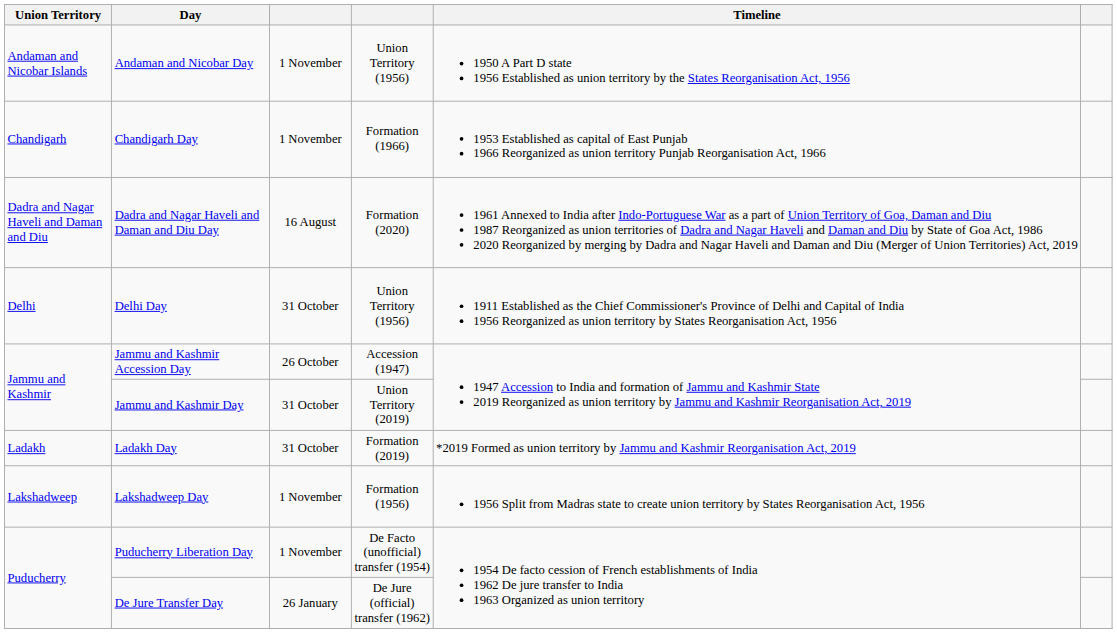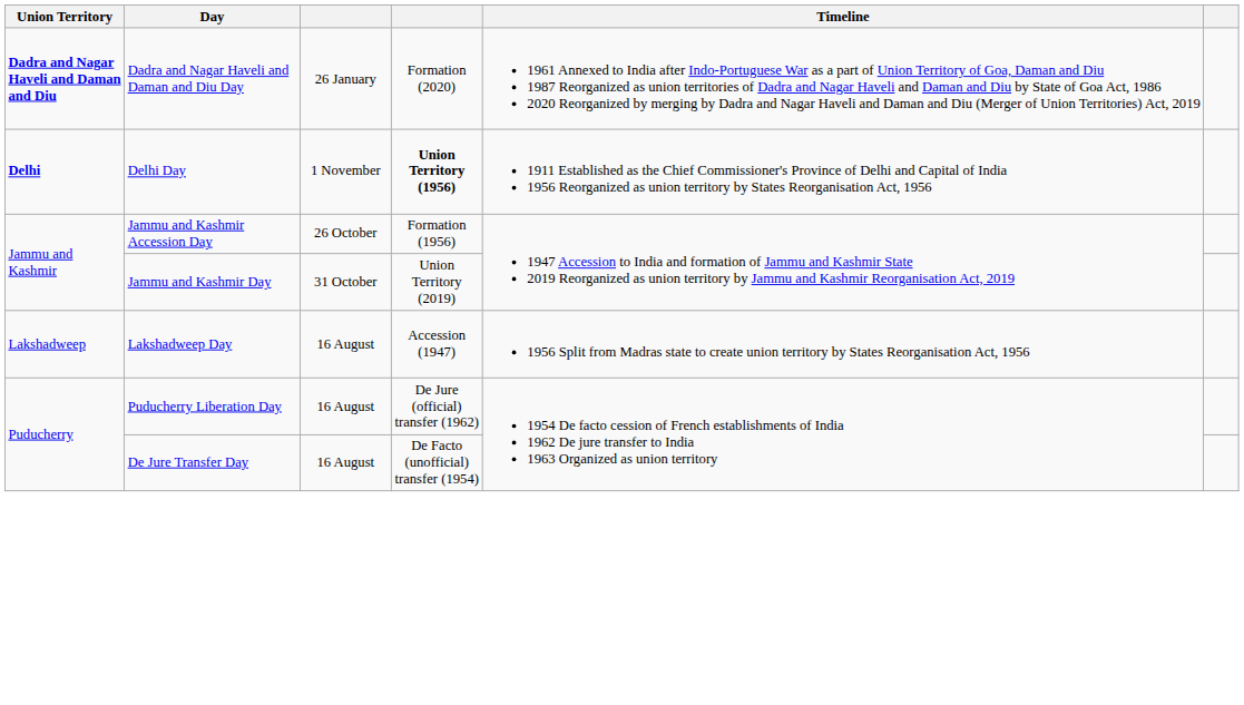- row: Andaman and Nicobar Islands | Andaman and Nicobar Day | 1 November | Union Territory (1956) | 1950 A Part D state 1956 Established as union territory by the States Reorganisation Act, 1956
- row: Chandigarh | Chandigarh Day | 1 November | Formation (1966) | 1953 Established as capital of East Punjab 1966 Reorganized as union territory Punjab Reorganisation Act, 1966
Dadra and Nagar Haveli and Daman and Diu Day | Union Territory: normal -> bold
Dadra and Nagar Haveli and Daman and Diu Day | column 3: 16 August -> 26 January
Delhi Day | Union Territory: normal -> bold
Delhi Day | column 3: 31 October -> 1 November
Delhi Day | column 4: normal -> bold
Jammu and Kashmir Accession Day | column 4: Accession (1947) -> Formation (1956)
- row: Ladakh | Ladakh Day | 31 October | Formation (2019) | *2019 Formed as union territory by Jammu and Kashmir Reorganisation Act, 2019
Lakshadweep Day | column 3: 1 November -> 16 August
Lakshadweep Day | column 4: Formation (1956) -> Accession (1947)
Puducherry Liberation Day | column 3: 1 November -> 16 August
Puducherry Liberation Day | column 4: De Facto (unofficial) transfer (1954) -> De Jure (official) transfer (1962)
De Jure Transfer Day | column 3: 26 January -> 16 August
De Jure Transfer Day | column 4: De Jure (official) transfer (1962) -> De Facto (unofficial) transfer (1954)
